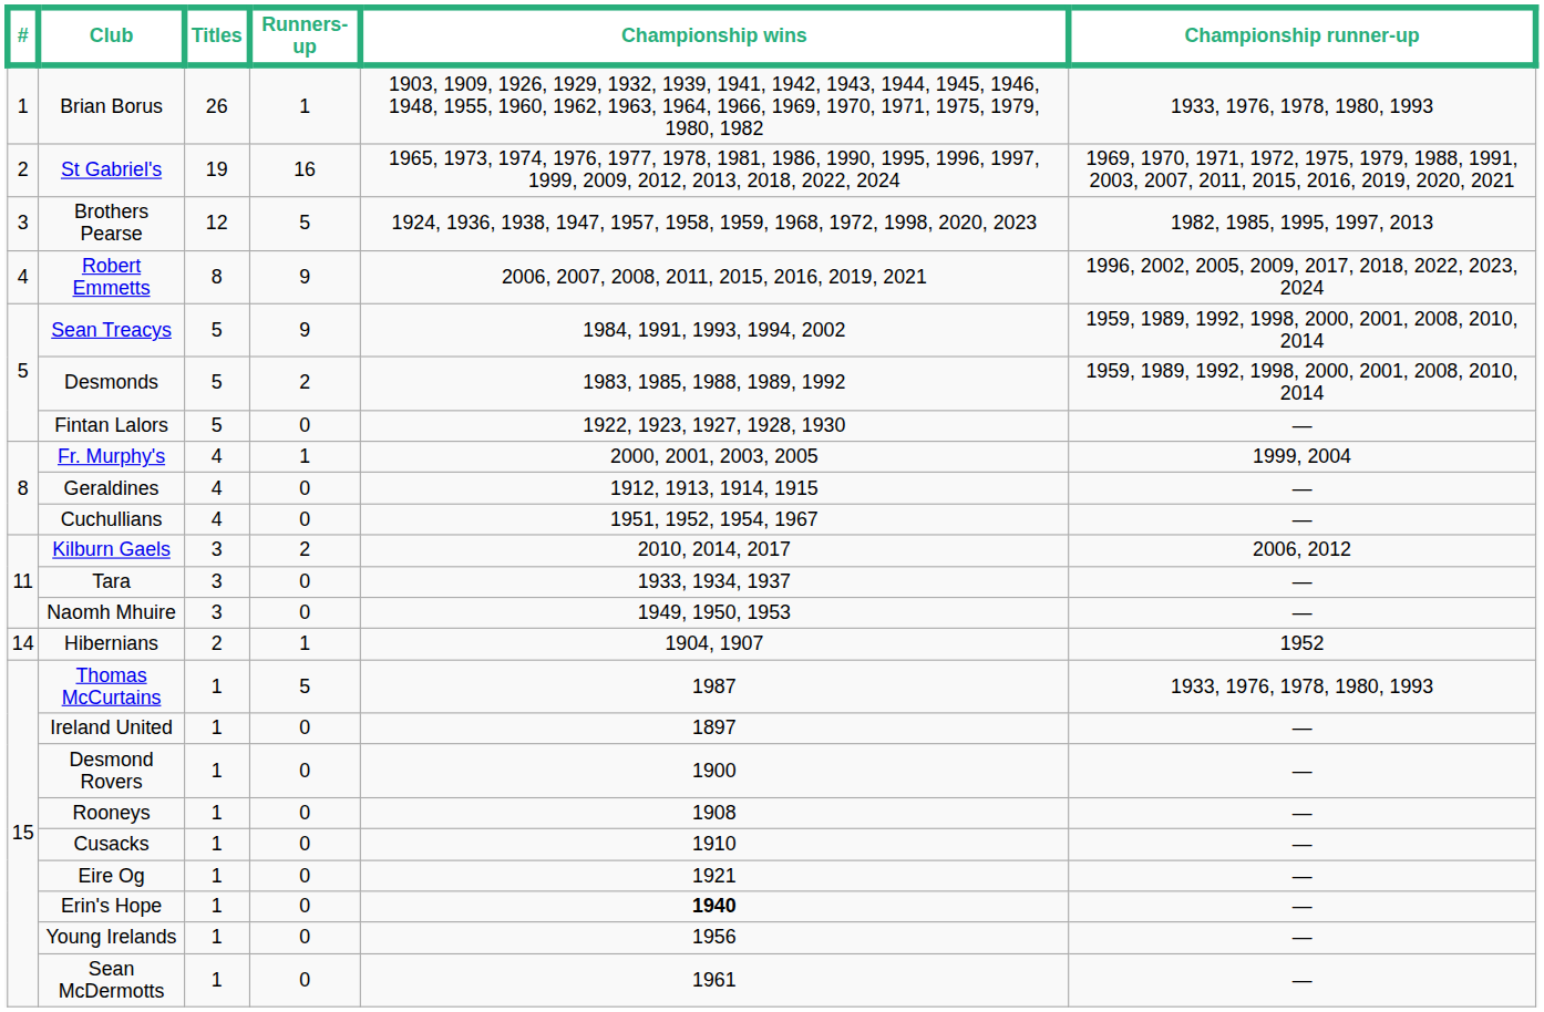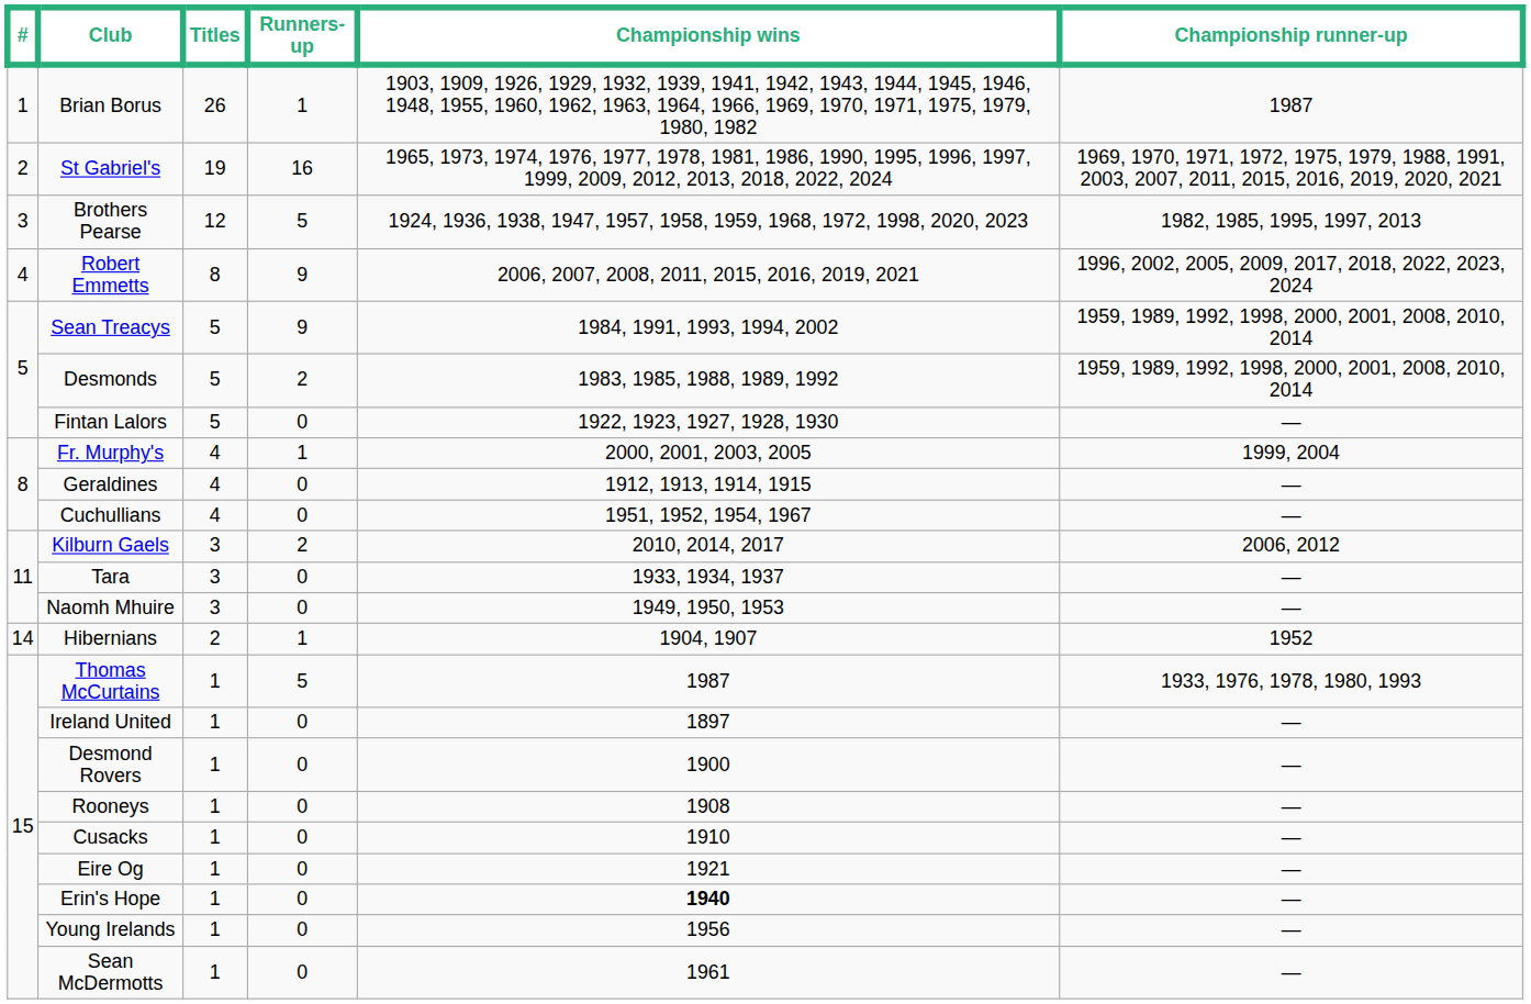Brian Borus | Championship runner-up: 1933, 1976, 1978, 1980, 1993 -> 1987
